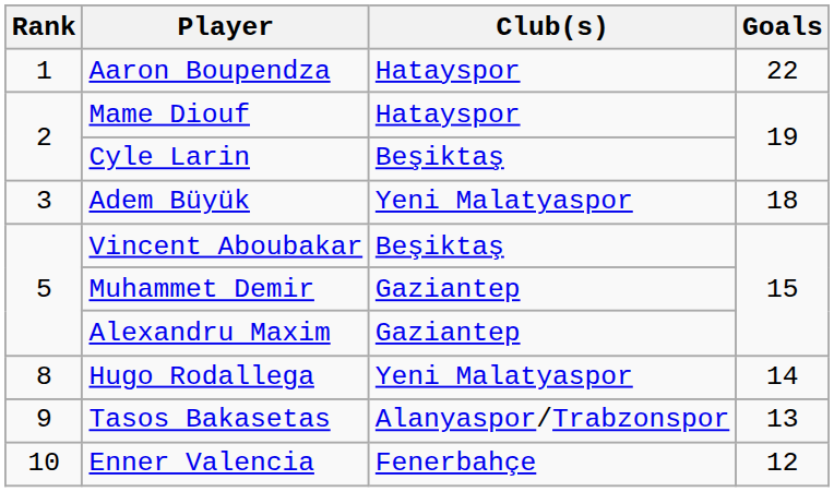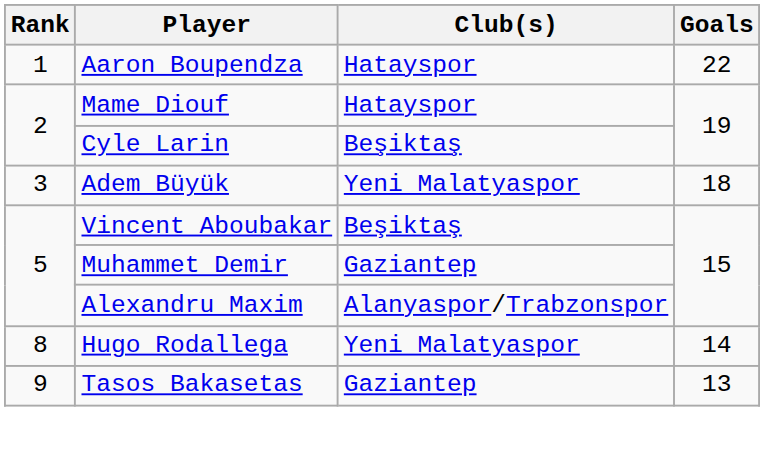Alexandru Maxim | Club(s): Gaziantep -> Alanyaspor/Trabzonspor
Tasos Bakasetas | Club(s): Alanyaspor/Trabzonspor -> Gaziantep
- row: 10 | Enner Valencia | Fenerbahçe | 12
